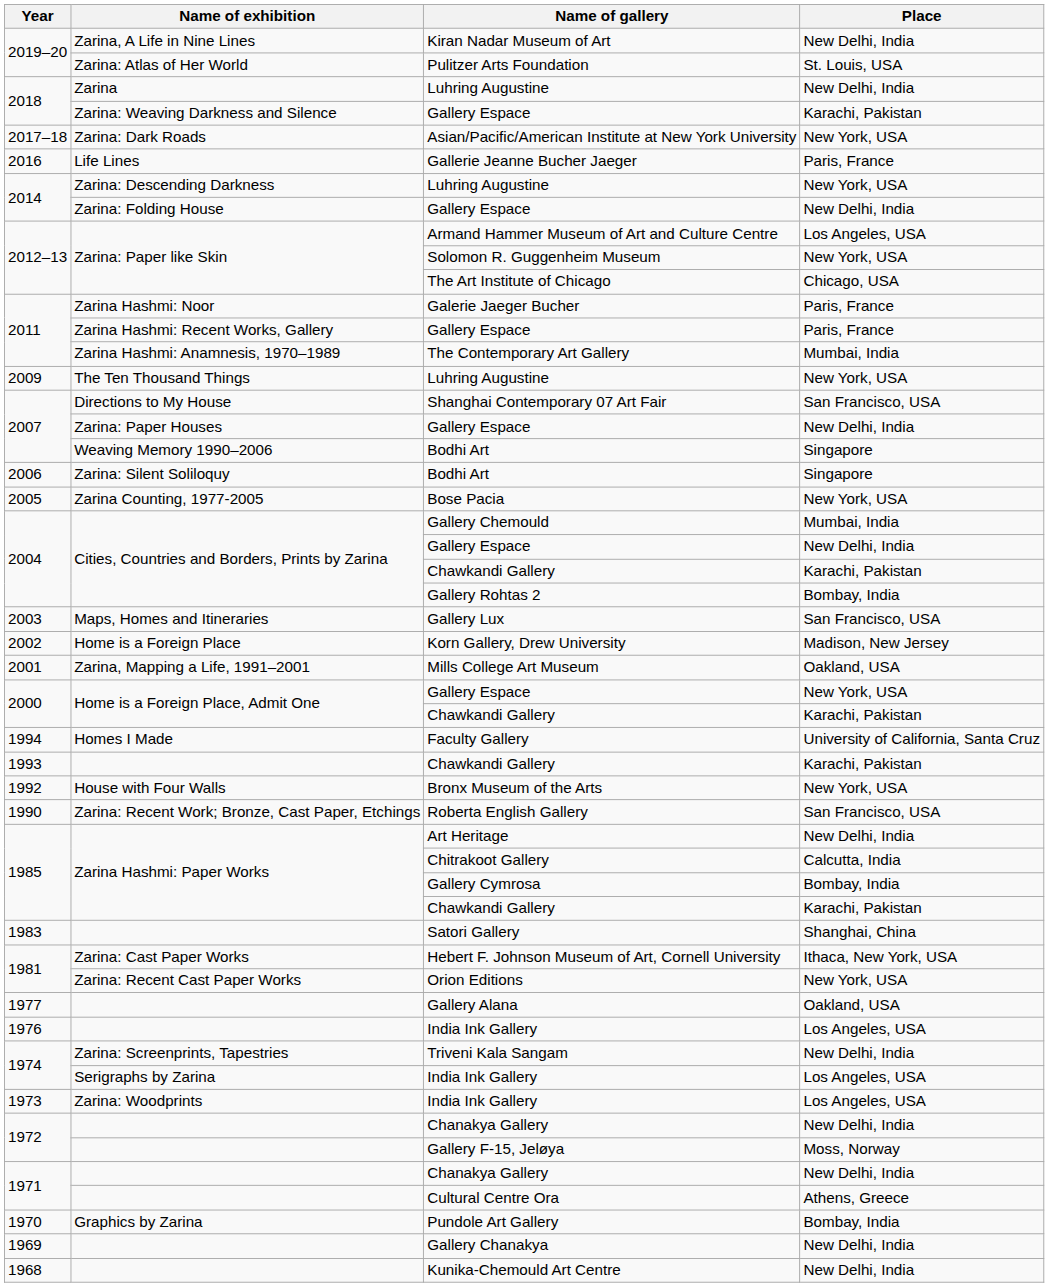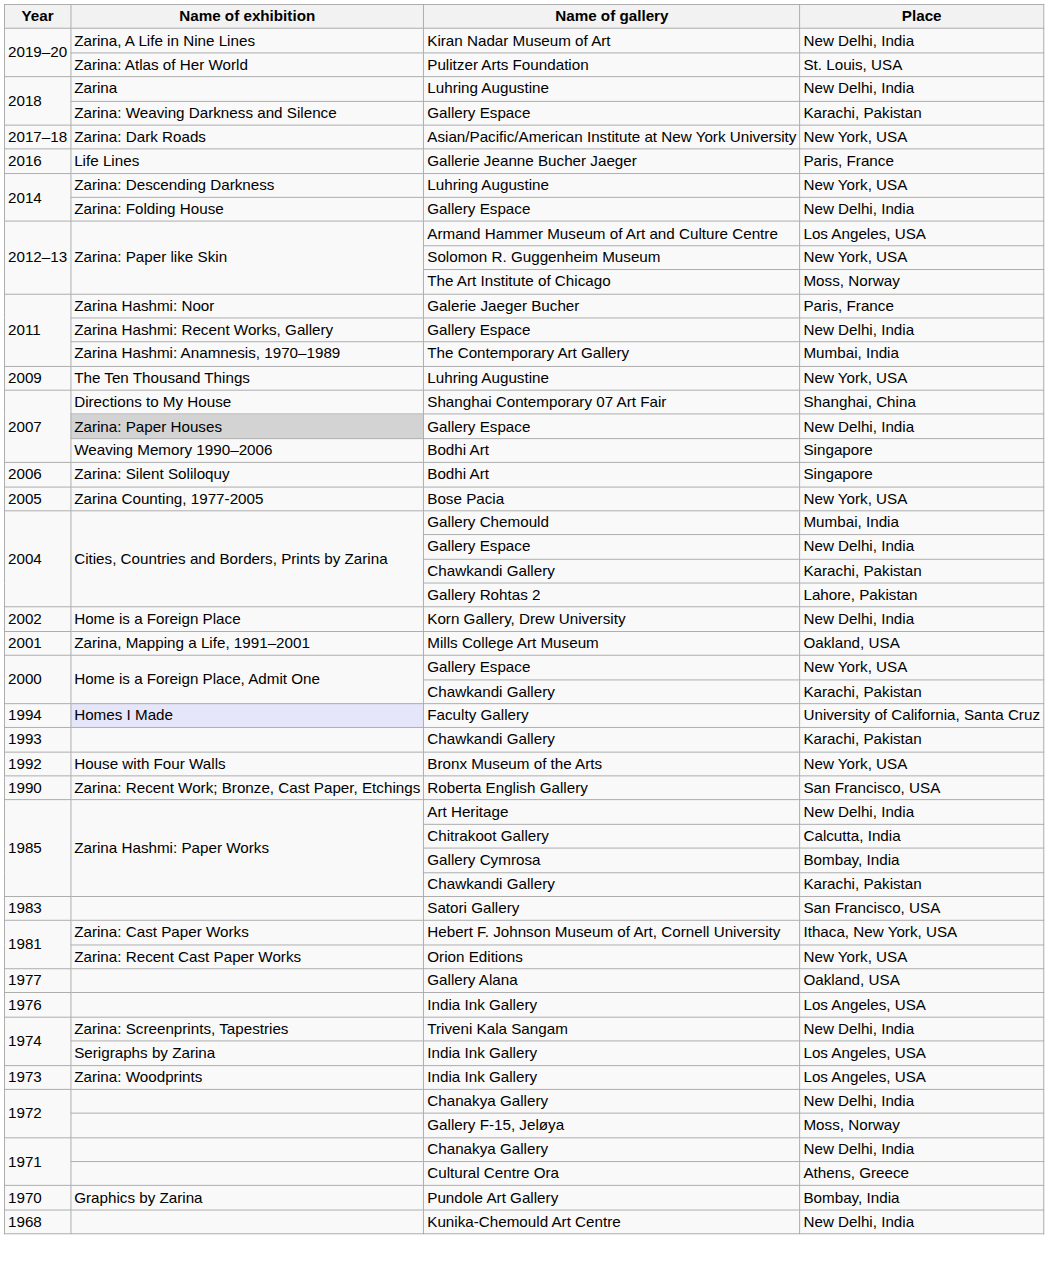The Art Institute of Chicago | Place: Chicago, USA -> Moss, Norway
2011 / Gallery Espace | Place: Paris, France -> New Delhi, India
Shanghai Contemporary 07 Art Fair | Place: San Francisco, USA -> Shanghai, China
2007 / Gallery Espace | Name of exhibition: no background -> lightgrey background
Gallery Rohtas 2 | Place: Bombay, India -> Lahore, Pakistan
- row: 2003 | Maps, Homes and Itineraries | Gallery Lux | San Francisco, USA
Korn Gallery, Drew University | Place: Madison, New Jersey -> New Delhi, India
Faculty Gallery | Name of exhibition: no background -> lavender background
Satori Gallery | Place: Shanghai, China -> San Francisco, USA
- row: 1969 | Gallery Chanakya | New Delhi, India
